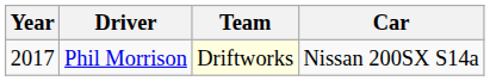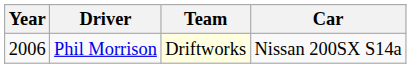Phil Morrison | Year: 2017 -> 2006
